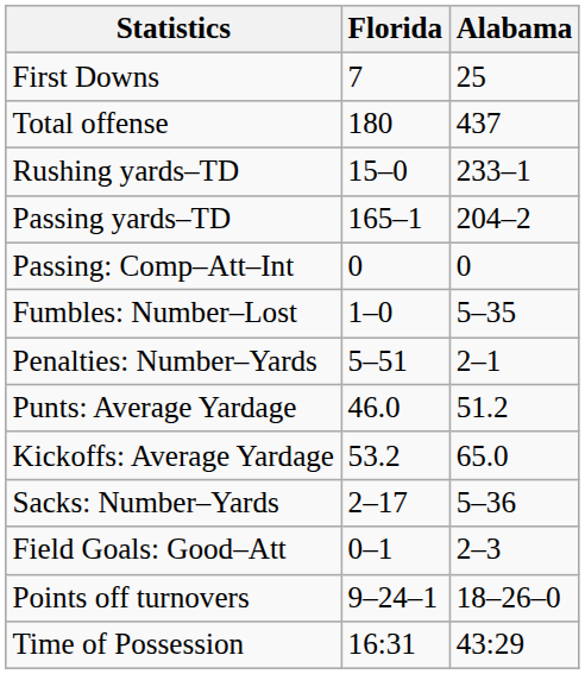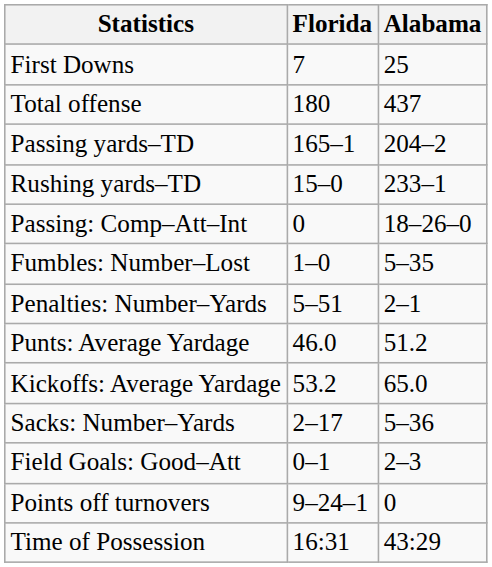rows swapped: Rushing yards–TD <-> Passing yards–TD
Passing: Comp–Att–Int | Alabama: 0 -> 18–26–0
Points off turnovers | Alabama: 18–26–0 -> 0
